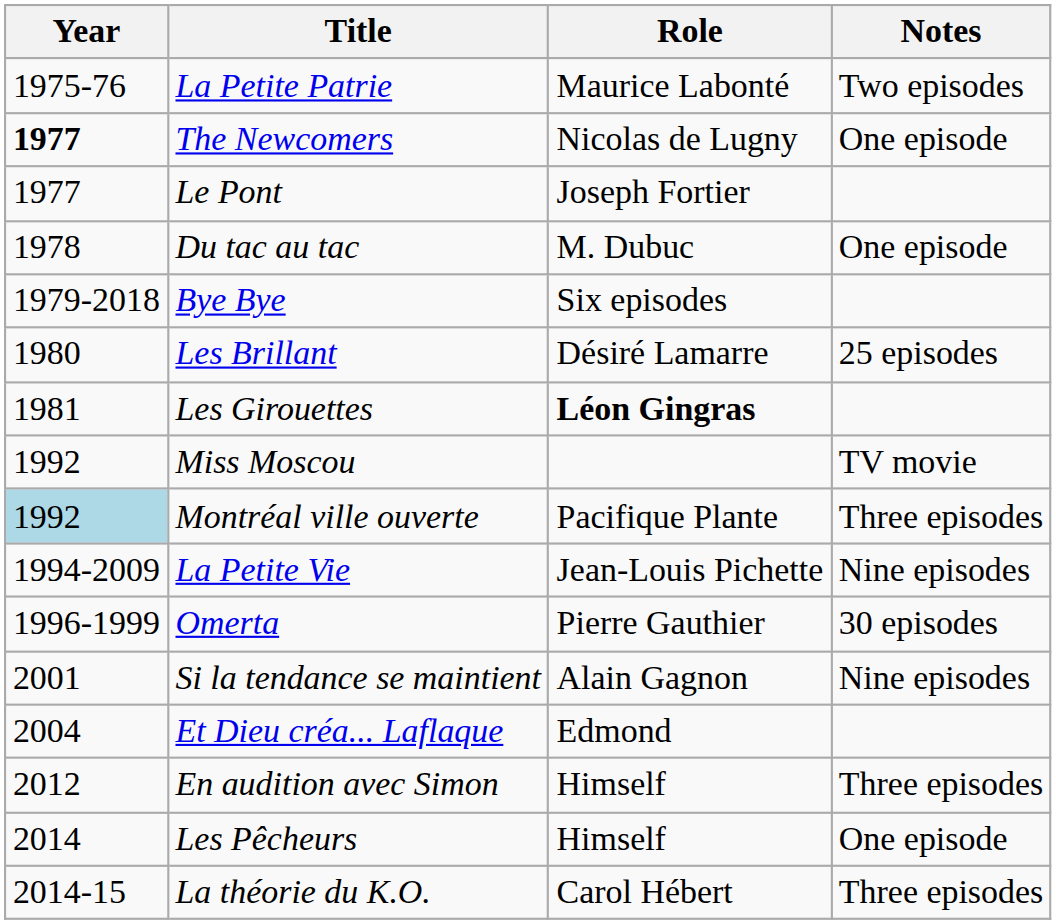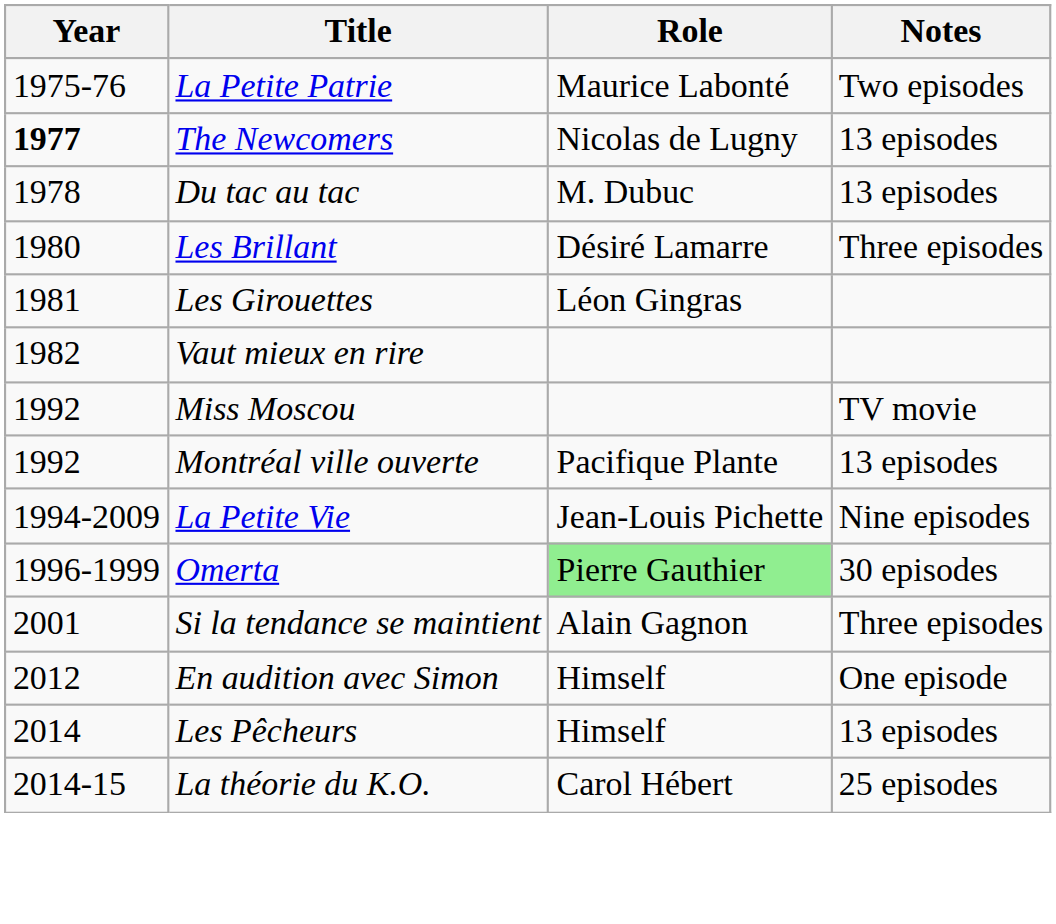The Newcomers | Notes: One episode -> 13 episodes
- row: 1977 | Le Pont | Joseph Fortier
Du tac au tac | Notes: One episode -> 13 episodes
- row: 1979-2018 | Bye Bye | Six episodes
Les Brillant | Notes: 25 episodes -> Three episodes
Les Girouettes | Role: bold -> normal
+ row: 1982 | Vaut mieux en rire
Montréal ville ouverte | Year: lightblue background -> no background
Montréal ville ouverte | Notes: Three episodes -> 13 episodes
Omerta | Role: no background -> lightgreen background
Si la tendance se maintient | Notes: Nine episodes -> Three episodes
- row: 2004 | Et Dieu créa... Laflaque | Edmond
En audition avec Simon | Notes: Three episodes -> One episode
Les Pêcheurs | Notes: One episode -> 13 episodes
La théorie du K.O. | Notes: Three episodes -> 25 episodes
